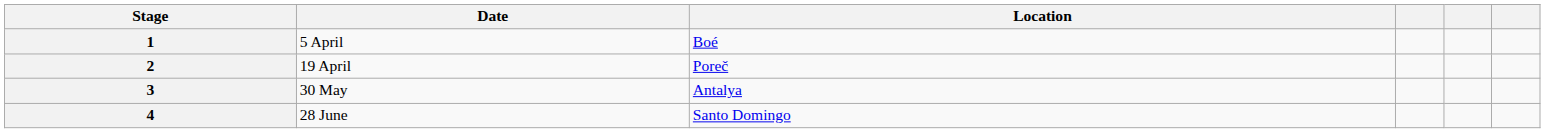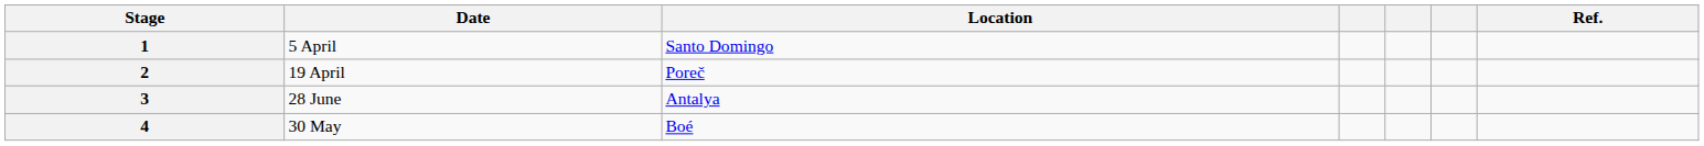+ column: Ref.
1 | Location: Boé -> Santo Domingo
3 | Date: 30 May -> 28 June
4 | Date: 28 June -> 30 May
4 | Location: Santo Domingo -> Boé
